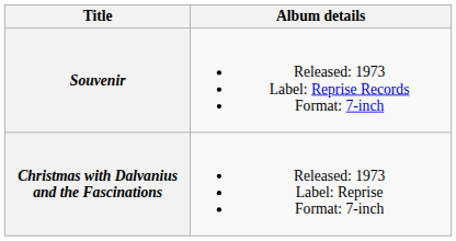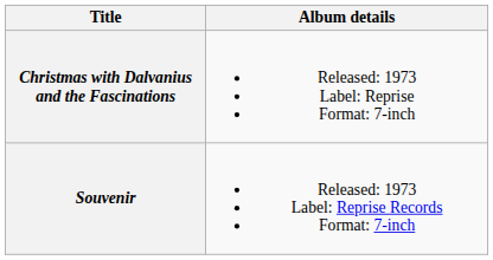rows swapped: Souvenir <-> Christmas with Dalvanius and the Fascinations
